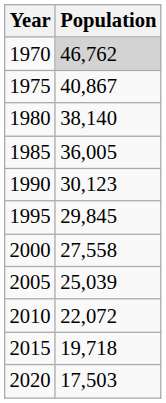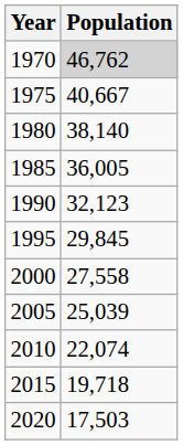1975 | Population: 40,867 -> 40,667
1990 | Population: 30,123 -> 32,123
2010 | Population: 22,072 -> 22,074
